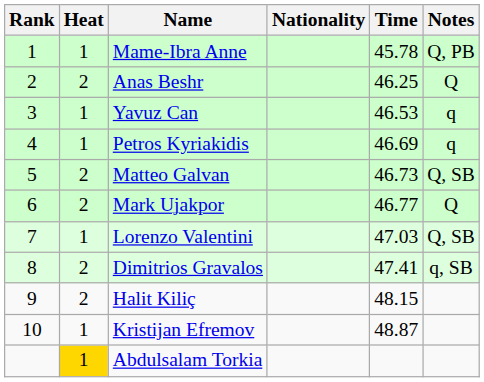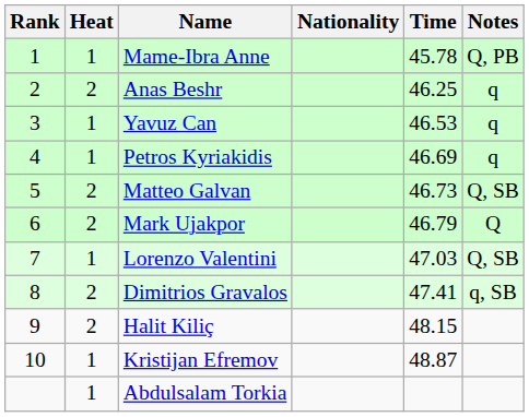Anas Beshr | Notes: Q -> q
Mark Ujakpor | Time: 46.77 -> 46.79
Abdulsalam Torkia | Heat: gold background -> no background
